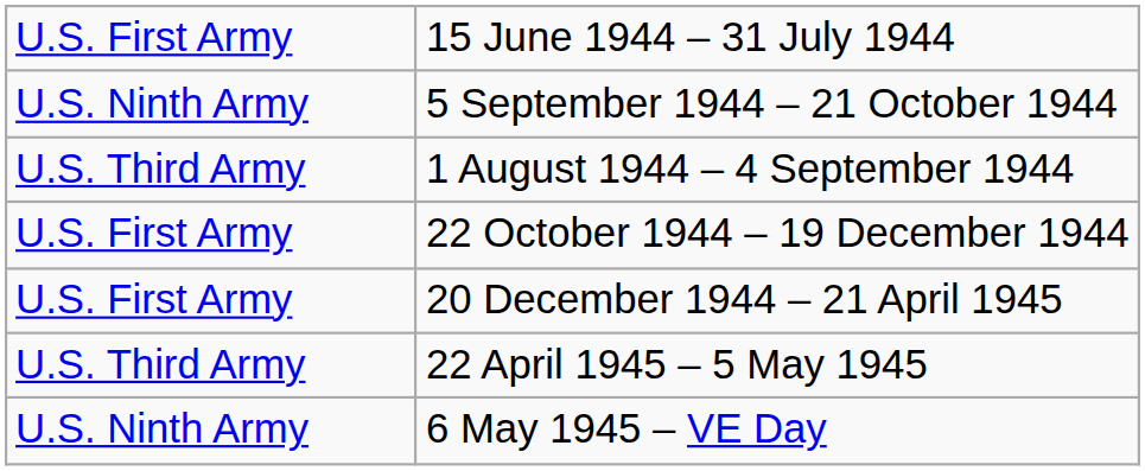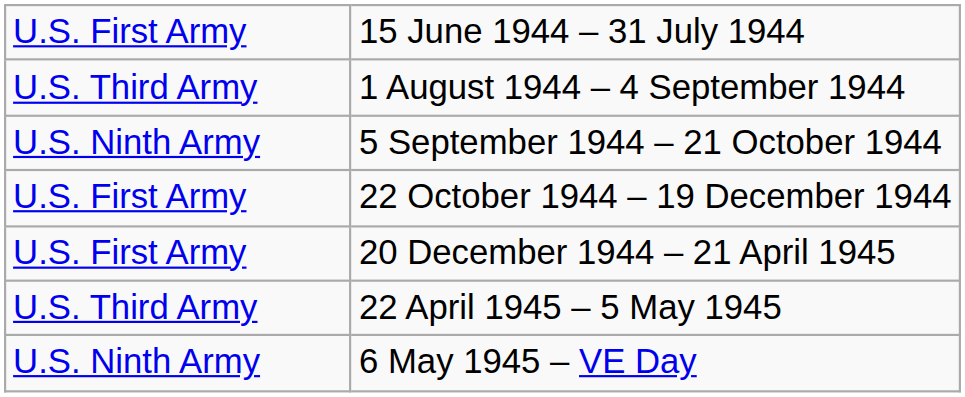rows swapped: 1 August 1944 – 4 September 1944 <-> 5 September 1944 – 21 October 1944
